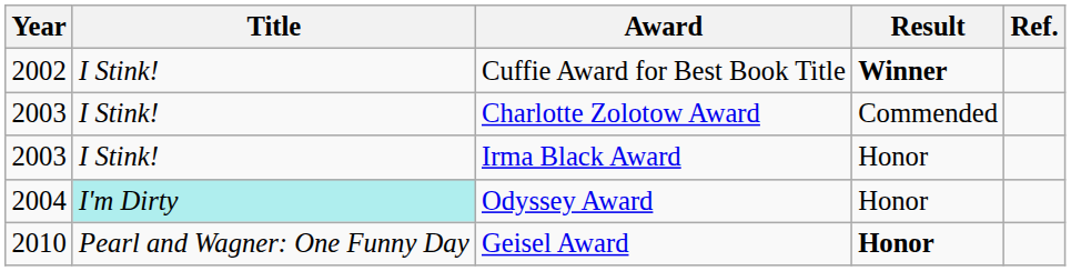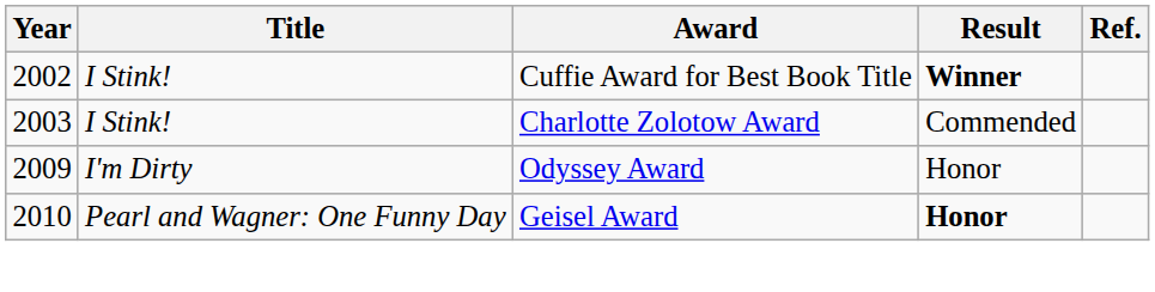- row: 2003 | I Stink! | Irma Black Award | Honor
Odyssey Award | Year: 2004 -> 2009
Odyssey Award | Title: paleturquoise background -> no background
